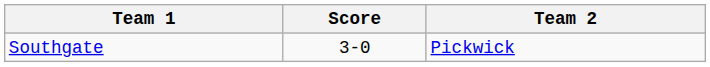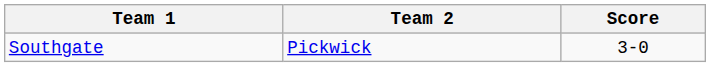columns swapped: Team 2 <-> Score
